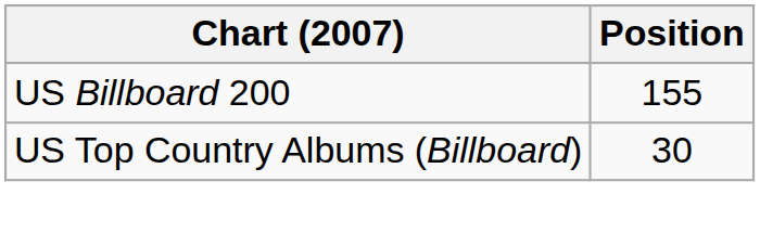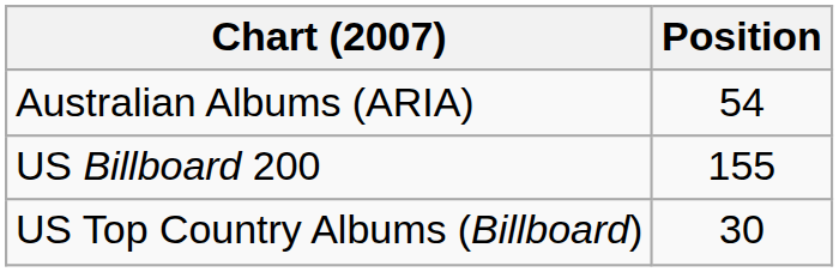+ row: Australian Albums (ARIA) | 54
